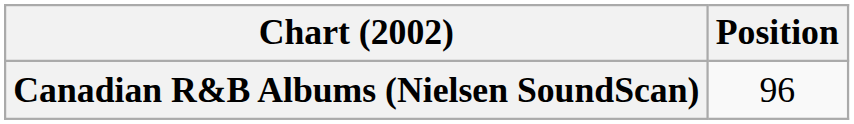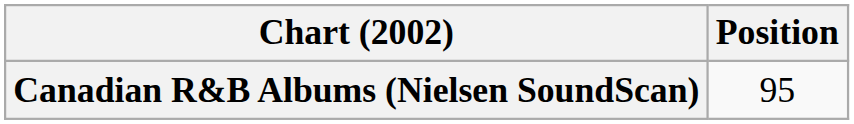Canadian R&B Albums (Nielsen SoundScan) | Position: 96 -> 95
